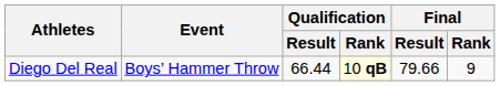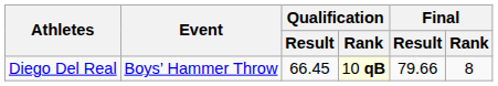Diego Del Real | Qualification / Result: 66.44 -> 66.45
Diego Del Real | Final / Rank: 9 -> 8
